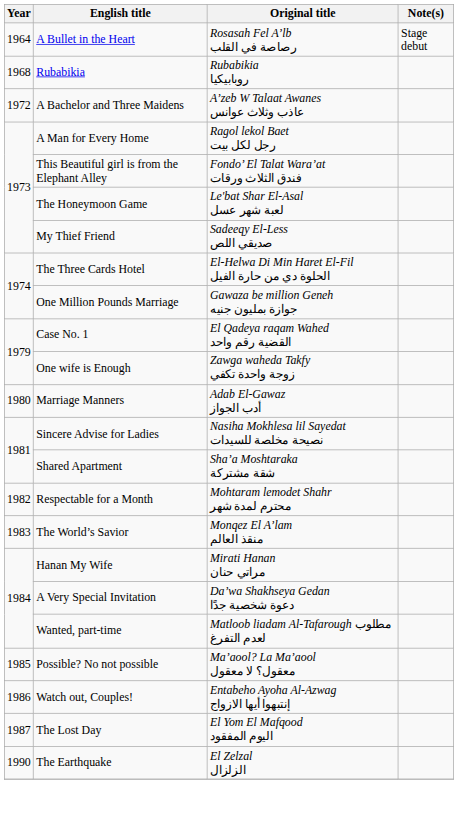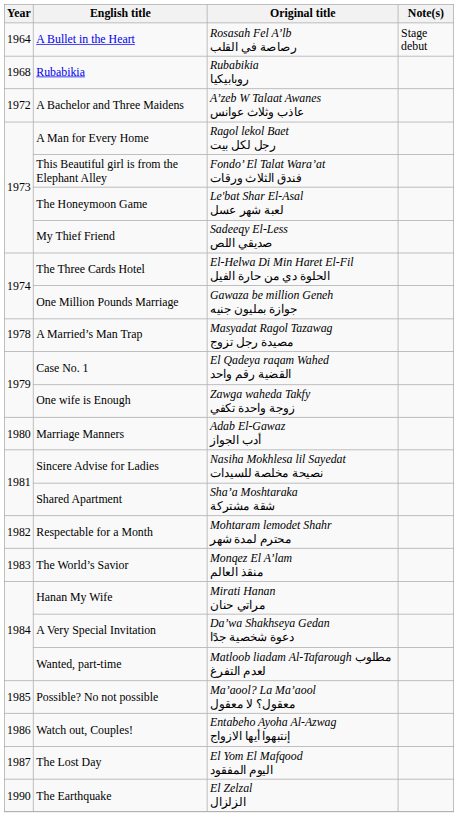+ row: 1978 | A Married’s Man Trap | Masyadat Ragol Tazawag مصيدة رجل تزوج
